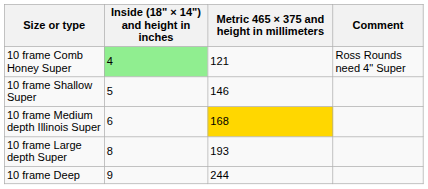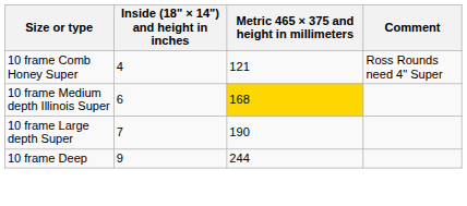10 frame Comb Honey Super | Inside (18" × 14") and height in inches: lightgreen background -> no background
- row: 10 frame Shallow Super | 5 | 146
10 frame Large depth Super | Inside (18" × 14") and height in inches: 8 -> 7
10 frame Large depth Super | Metric 465 × 375 and height in millimeters: 193 -> 190
